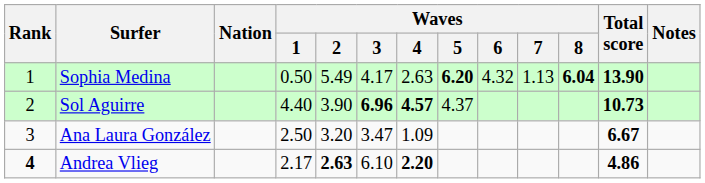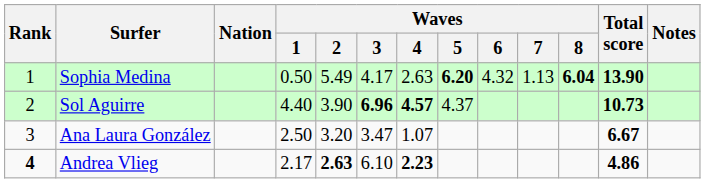Ana Laura González | Waves / 4: 1.09 -> 1.07
Andrea Vlieg | Waves / 4: 2.20 -> 2.23
